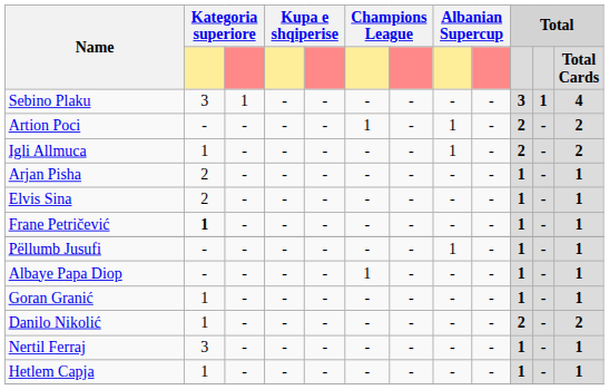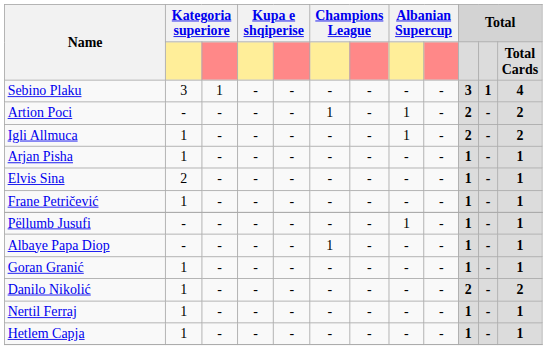Arjan Pisha | column 2: 2 -> 1
Frane Petričević | column 2: bold -> normal
Nertil Ferraj | column 2: 3 -> 1
